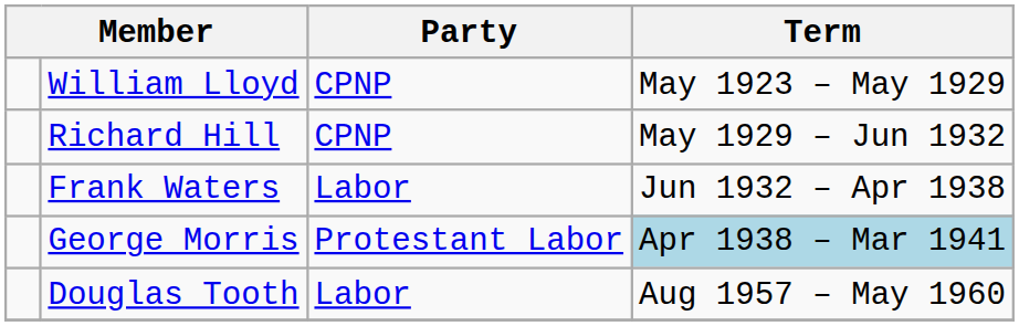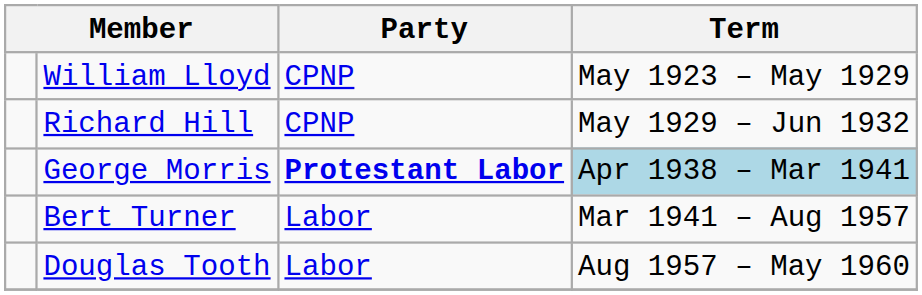- row: Frank Waters | Labor | Jun 1932 – Apr 1938
George Morris | Party: normal -> bold
+ row: Bert Turner | Labor | Mar 1941 – Aug 1957
